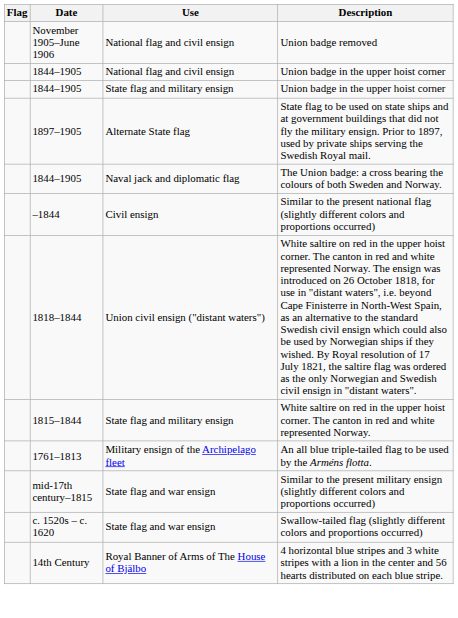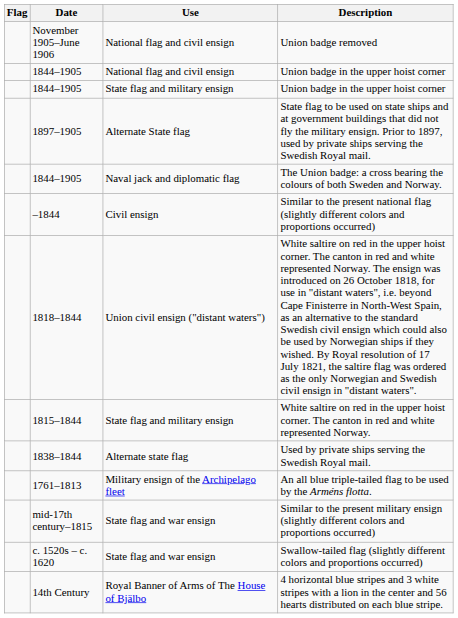+ row: 1838–1844 | Alternate state flag | Used by private ships serving the Swedish Royal mail.
